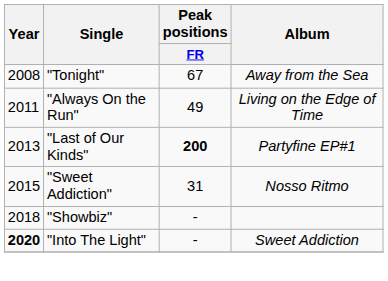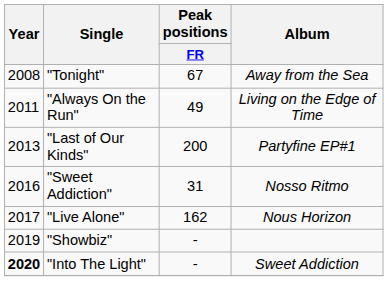"Last of Our Kinds" | Peak positions / FR: bold -> normal
"Sweet Addiction" | Year: 2015 -> 2016
+ row: 2017 | "Live Alone" | 162 | Nous Horizon
"Showbiz" | Year: 2018 -> 2019
